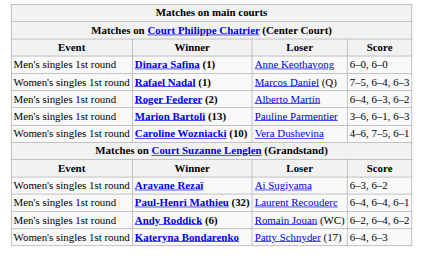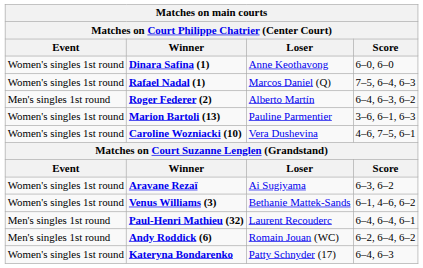Dinara Safina (1) | Event: Men's singles 1st round -> Women's singles 1st round
Marion Bartoli (13) | Event: Men's singles 1st round -> Women's singles 1st round
+ row: Women's singles 1st round | Venus Williams (3) | Bethanie Mattek-Sands | 6–1, 4–6, 6–2
